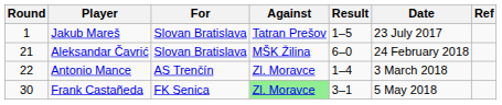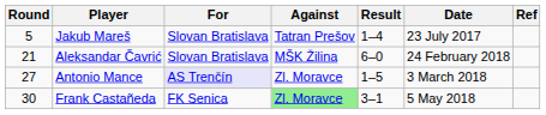Jakub Mareš | Round: 1 -> 5
Jakub Mareš | Result: 1–5 -> 1–4
Antonio Mance | Round: 22 -> 27
Antonio Mance | For: no background -> lavender background
Antonio Mance | Result: 1–4 -> 1–5
